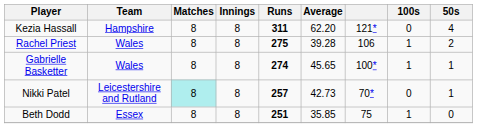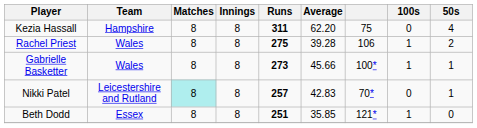Kezia Hassall | column 7: 121* -> 75
Gabrielle Basketter | Runs: 274 -> 273
Gabrielle Basketter | Average: 45.65 -> 45.66
Nikki Patel | Average: 42.73 -> 42.83
Beth Dodd | column 7: 75 -> 121*
